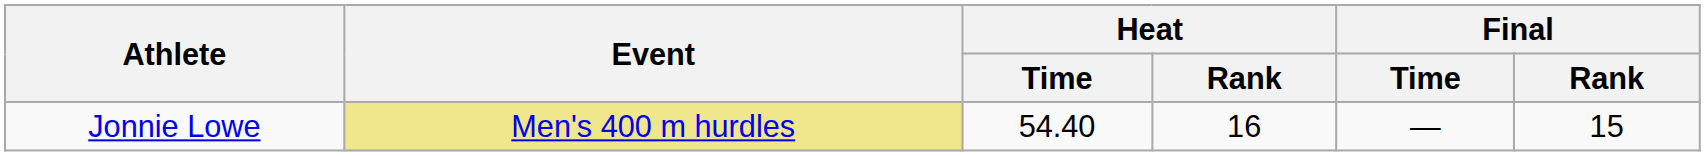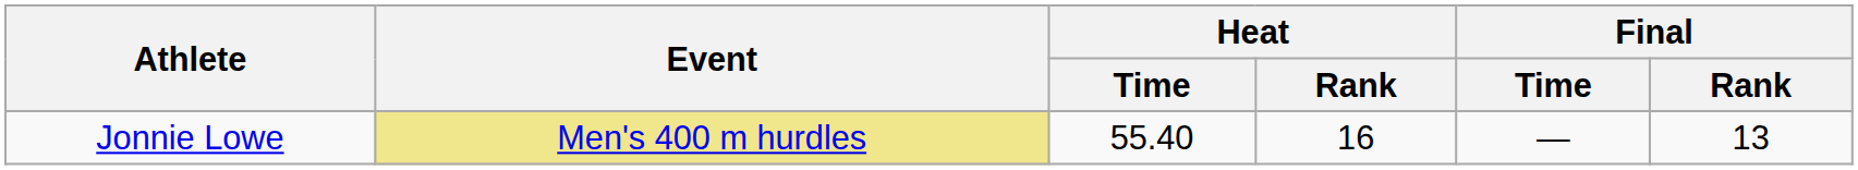Jonnie Lowe | Heat / Time: 54.40 -> 55.40
Jonnie Lowe | Final / Rank: 15 -> 13
